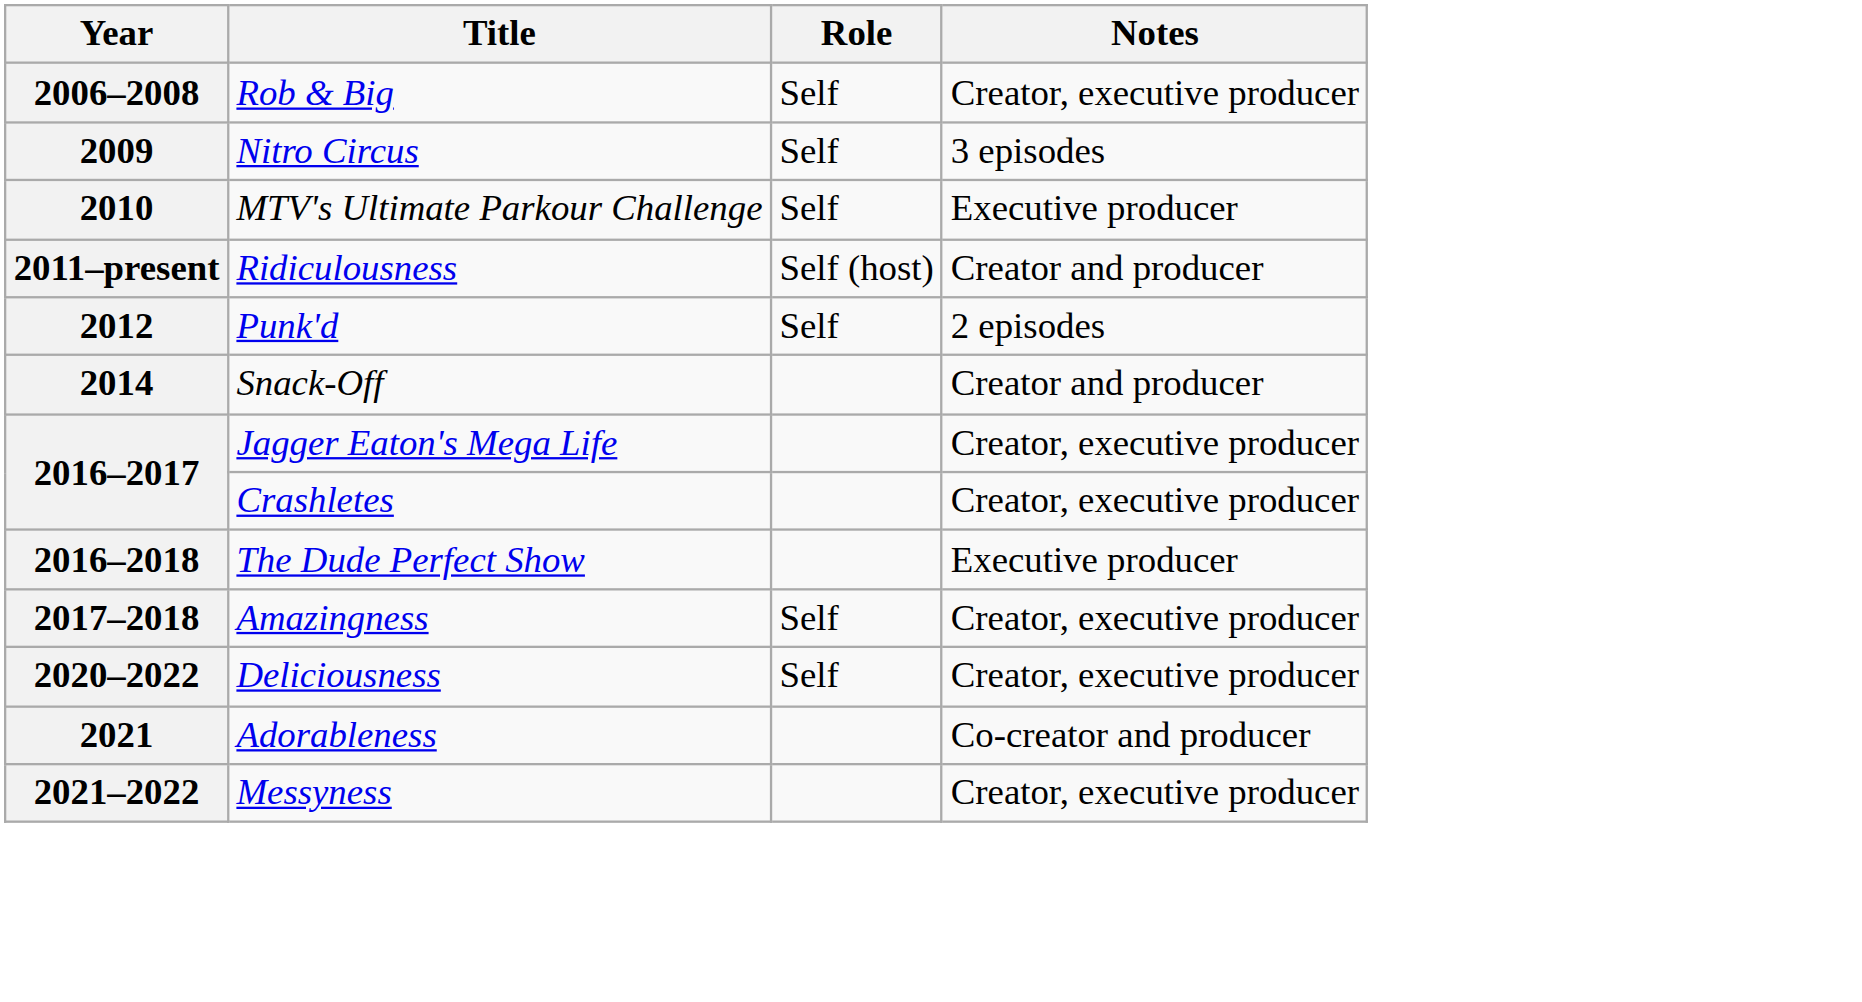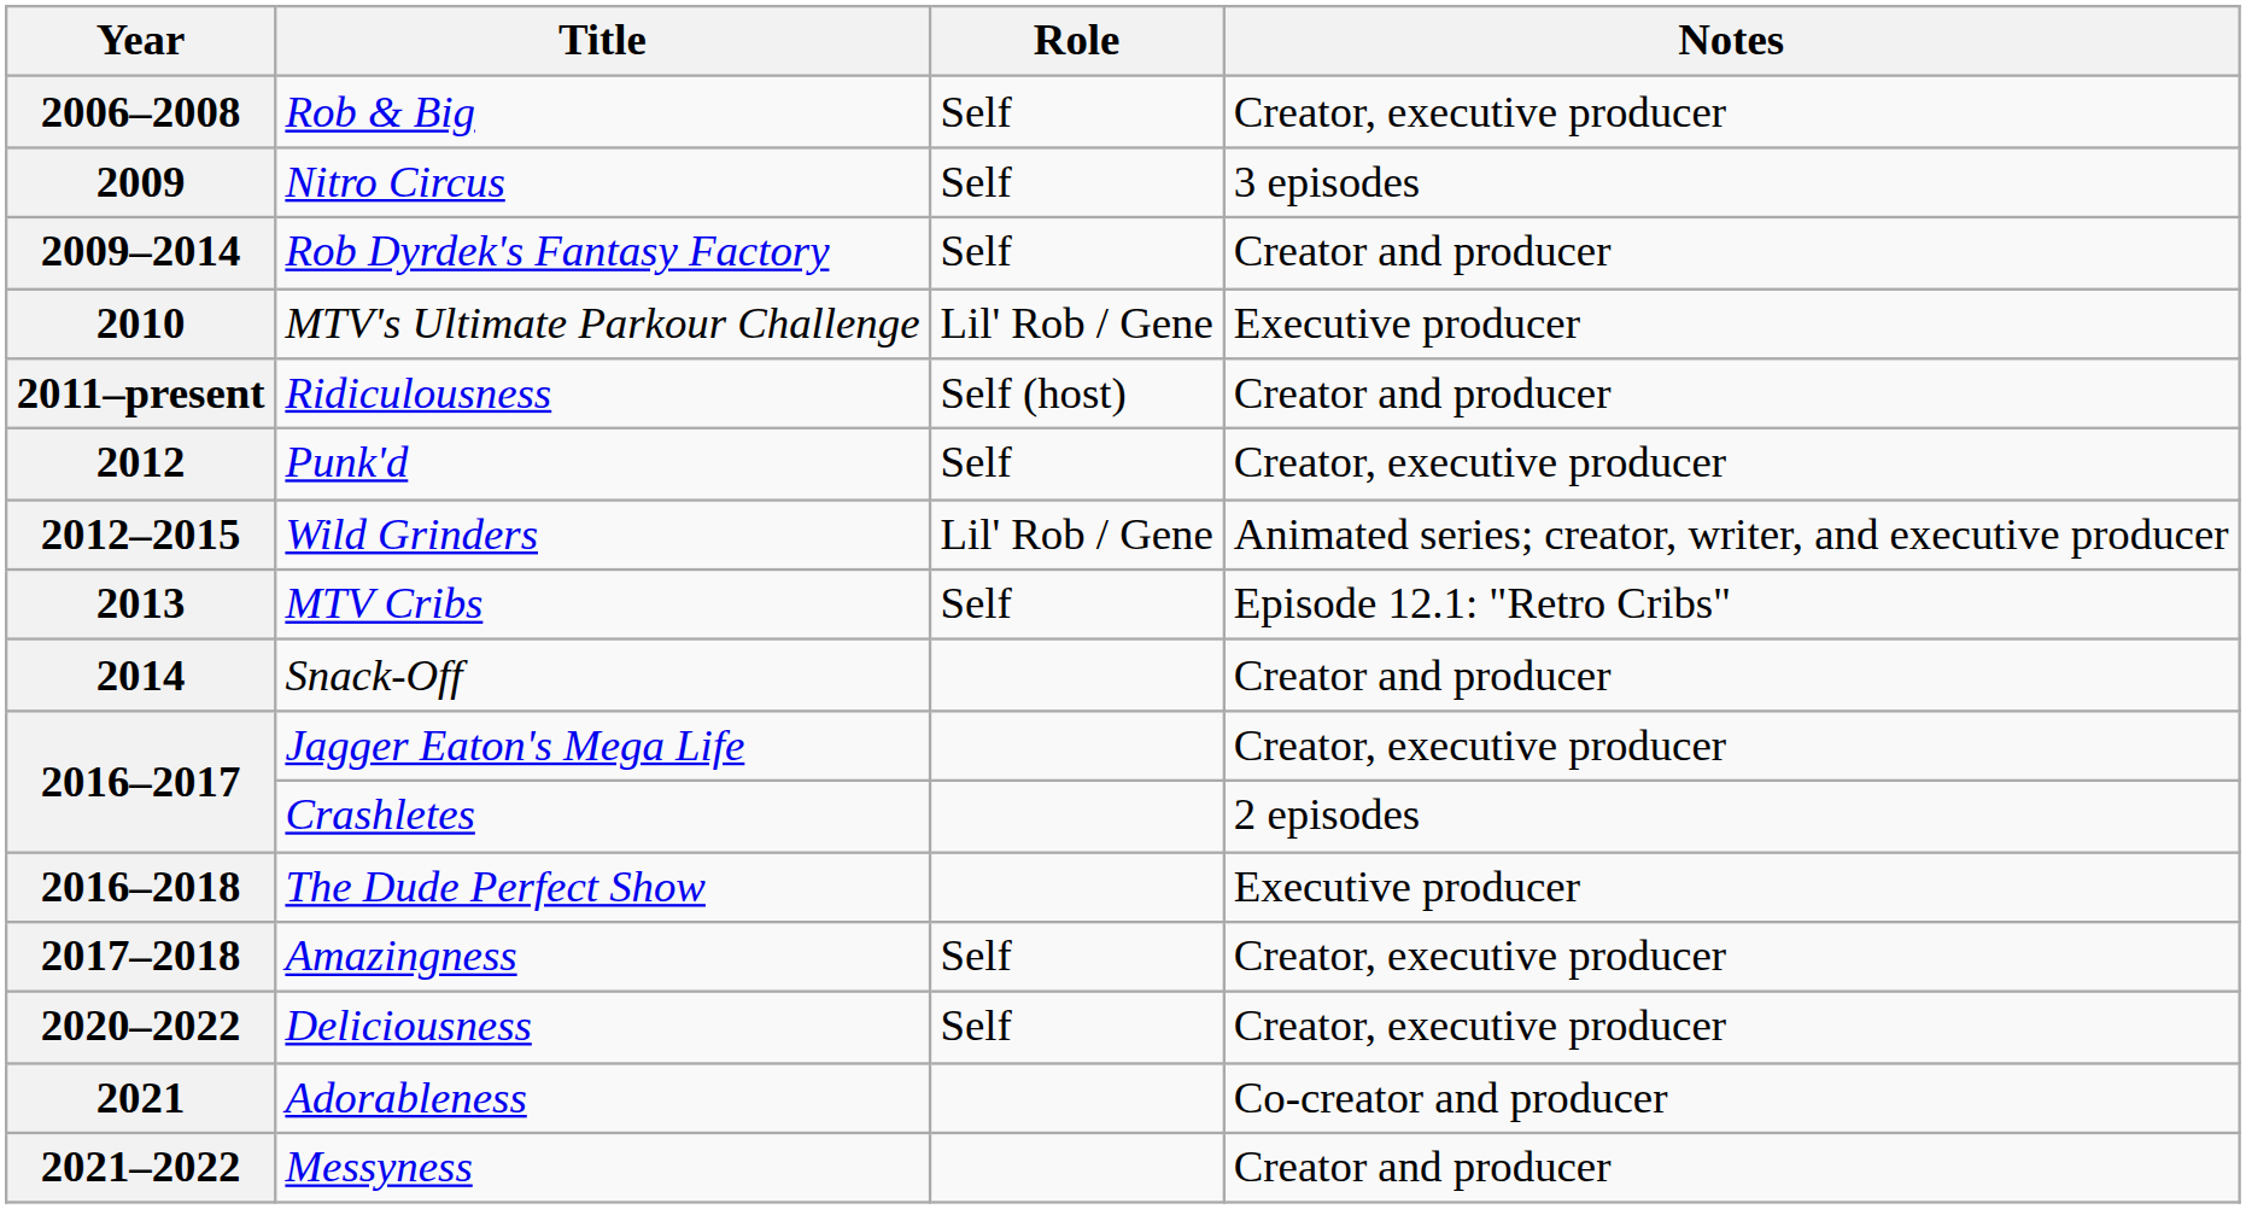+ row: 2009–2014 | Rob Dyrdek's Fantasy Factory | Self | Creator and producer
2010 | Role: Self -> Lil' Rob / Gene
2012 | Notes: 2 episodes -> Creator, executive producer
+ row: 2012–2015 | Wild Grinders | Lil' Rob / Gene | Animated series; creator, writer, and executive producer
+ row: 2013 | MTV Cribs | Self | Episode 12.1: "Retro Cribs"
2016–2017 / Crashletes | Notes: Creator, executive producer -> 2 episodes
2021–2022 | Notes: Creator, executive producer -> Creator and producer
